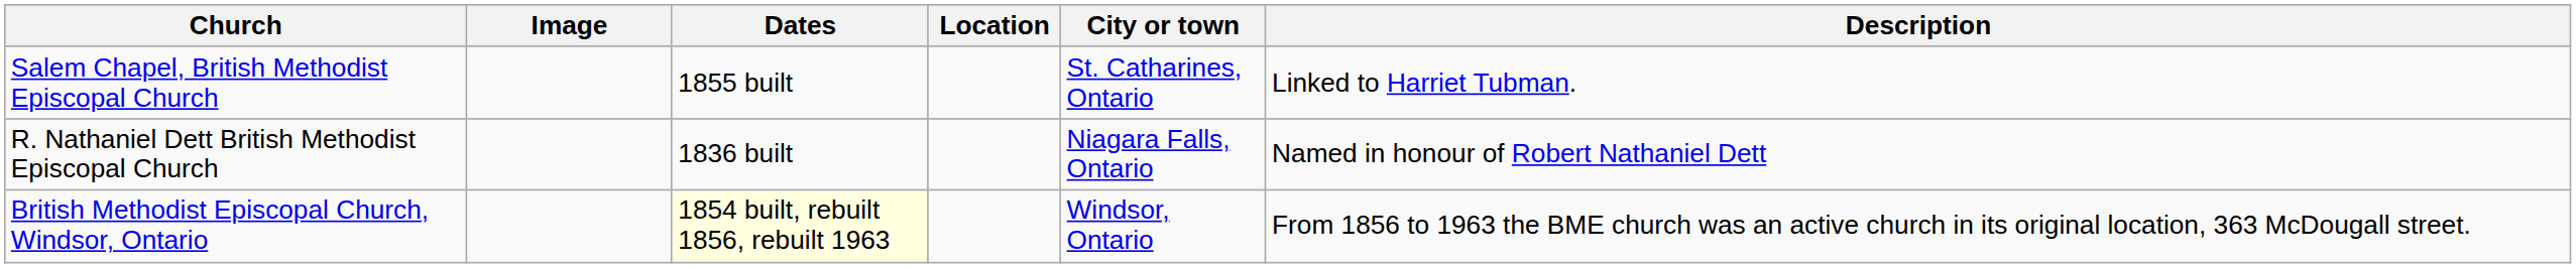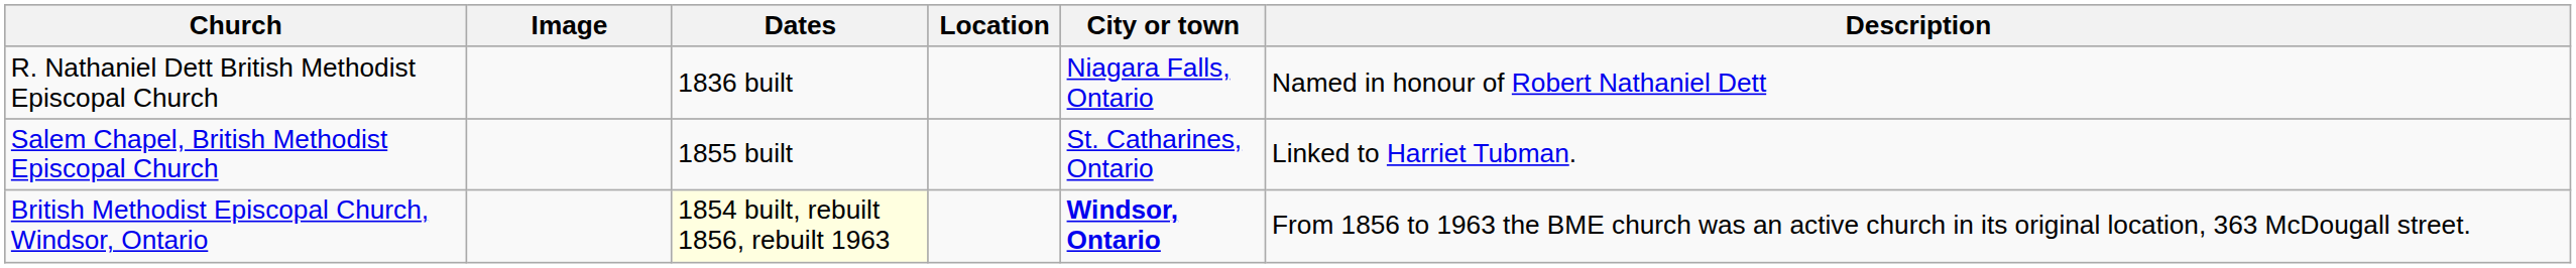rows swapped: R. Nathaniel Dett British Methodist Episcopal Church <-> Salem Chapel, British Methodist Episcopal Church
British Methodist Episcopal Church, Windsor, Ontario | City or town: normal -> bold
